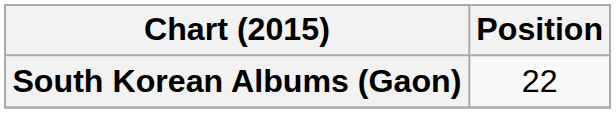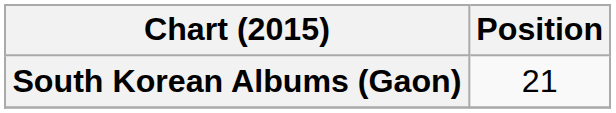South Korean Albums (Gaon) | Position: 22 -> 21
